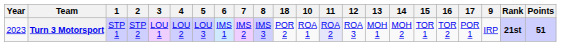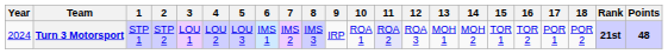columns swapped: 9 <-> 18
Turn 3 Motorsport | Year: 2023 -> 2024
Turn 3 Motorsport | Points: 51 -> 48
